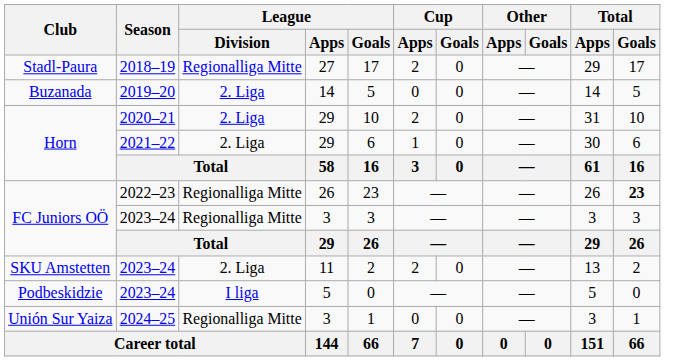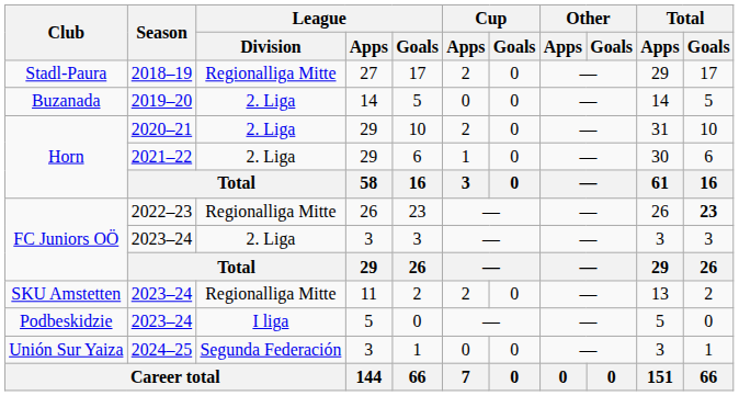FC Juniors OÖ / 2023–24 | League / Division: Regionalliga Mitte -> 2. Liga
SKU Amstetten | League / Division: 2. Liga -> Regionalliga Mitte
Unión Sur Yaiza | League / Division: Regionalliga Mitte -> Segunda Federación
